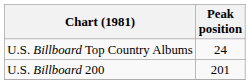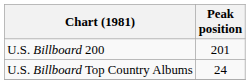rows swapped: U.S. Billboard Top Country Albums <-> U.S. Billboard 200
